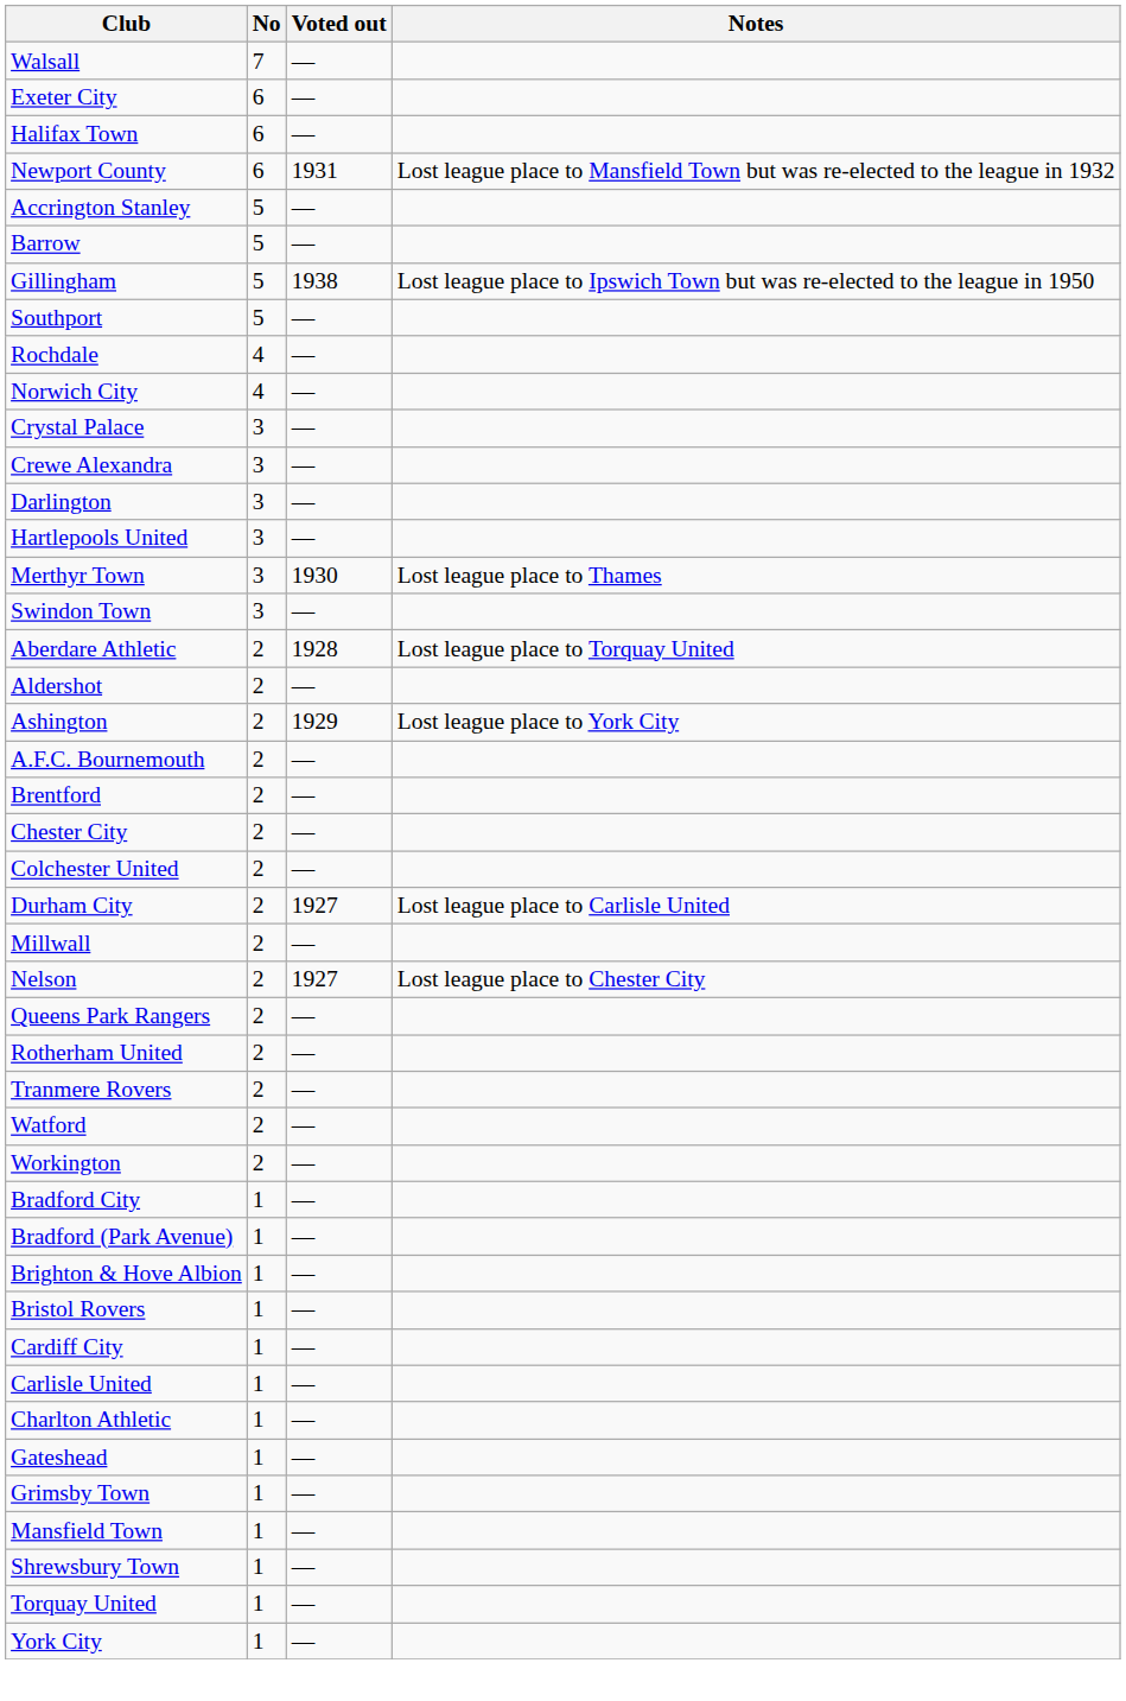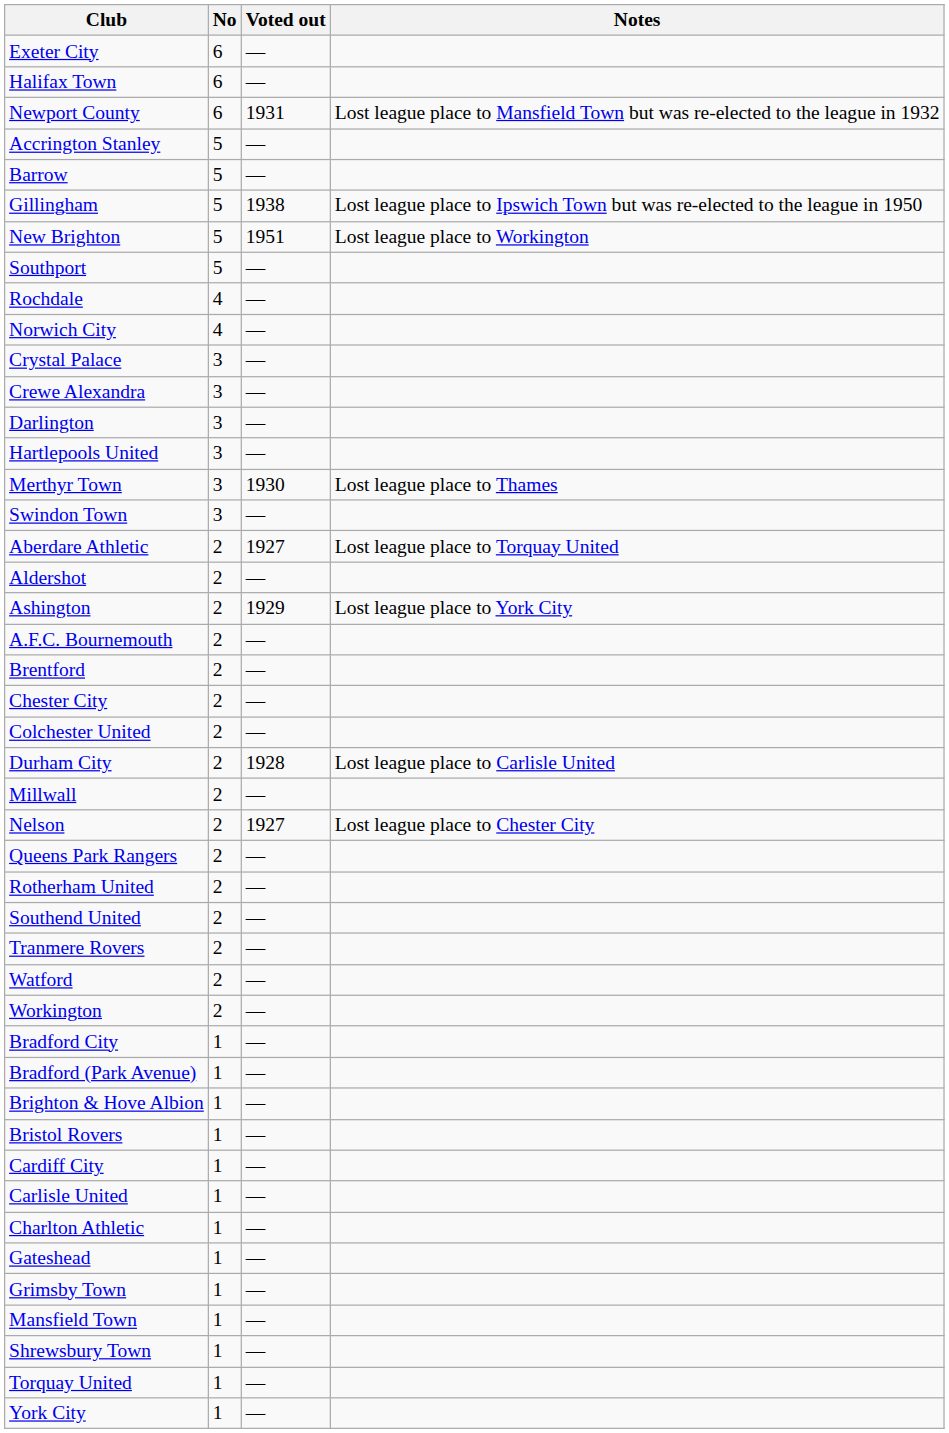- row: Walsall | 7 | —
+ row: New Brighton | 5 | 1951 | Lost league place to Workington
Aberdare Athletic | Voted out: 1928 -> 1927
Durham City | Voted out: 1927 -> 1928
+ row: Southend United | 2 | —
